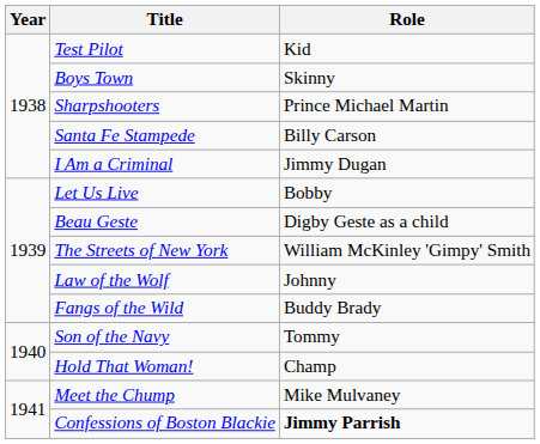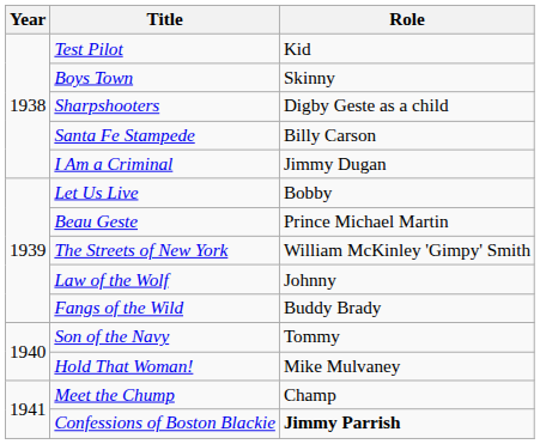Sharpshooters | Role: Prince Michael Martin -> Digby Geste as a child
Beau Geste | Role: Digby Geste as a child -> Prince Michael Martin
Hold That Woman! | Role: Champ -> Mike Mulvaney
Meet the Chump | Role: Mike Mulvaney -> Champ
